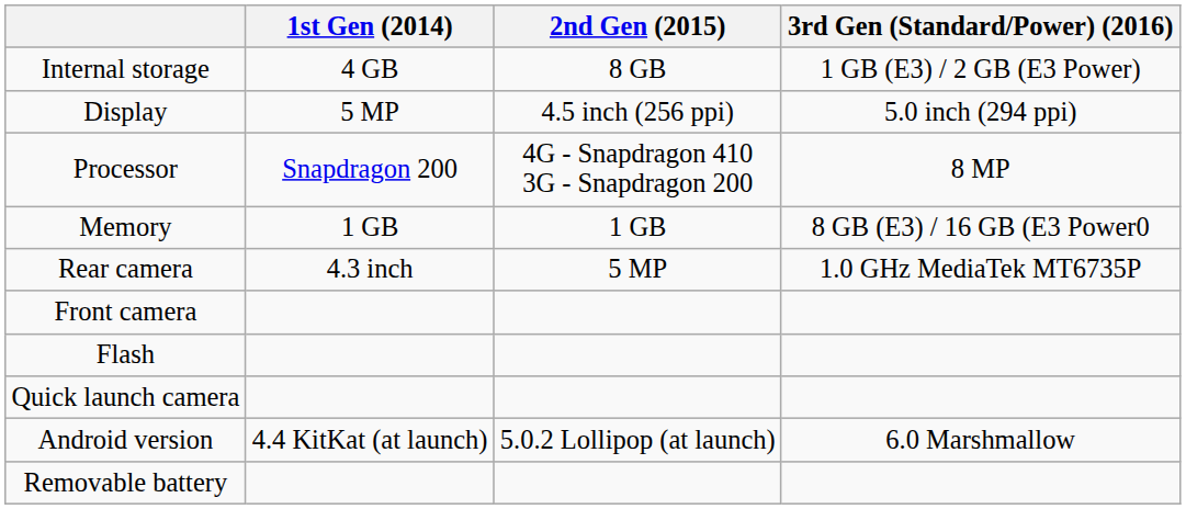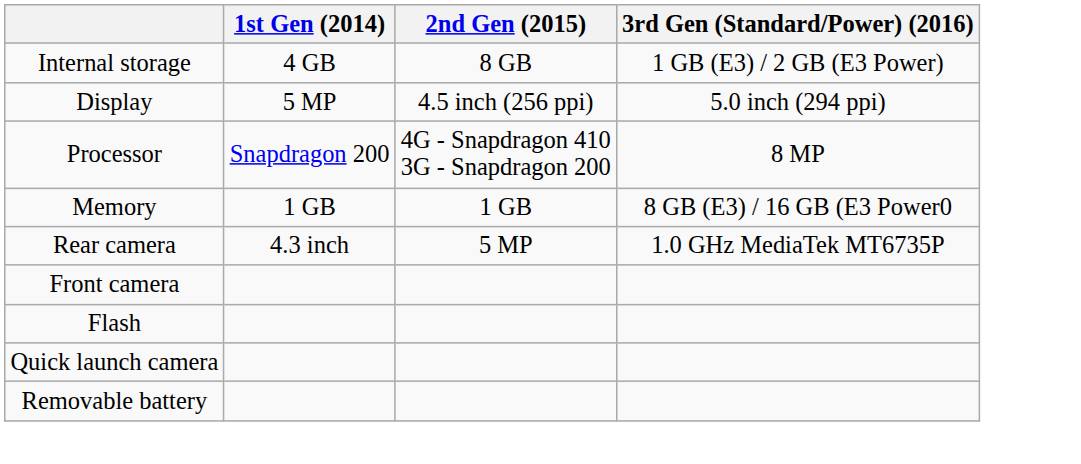- row: Android version | 4.4 KitKat (at launch) | 5.0.2 Lollipop (at launch) | 6.0 Marshmallow
